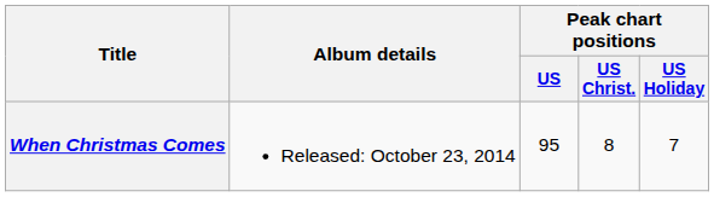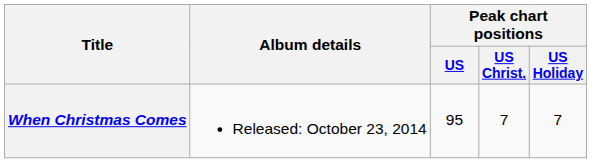When Christmas Comes | Peak chart positions / US Christ.: 8 -> 7
